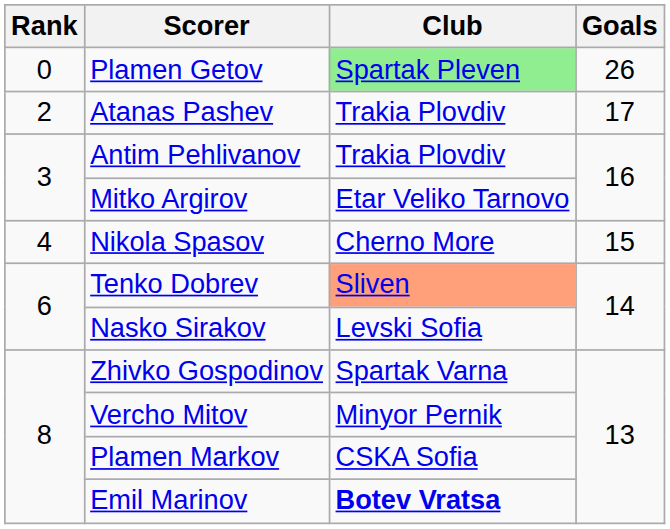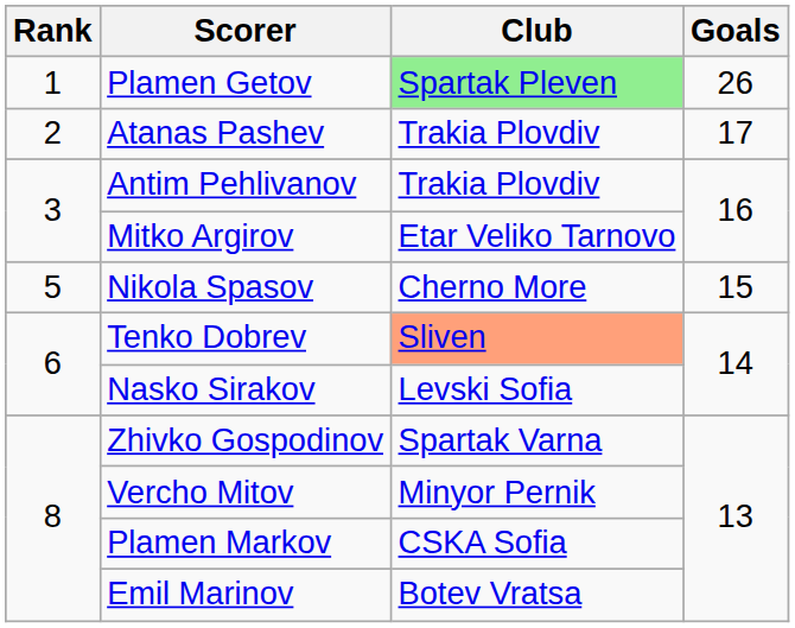Plamen Getov | Rank: 0 -> 1
Nikola Spasov | Rank: 4 -> 5
Emil Marinov | Club: bold -> normal
